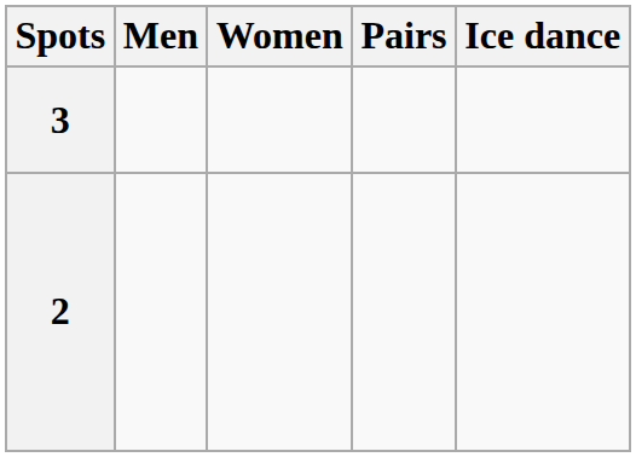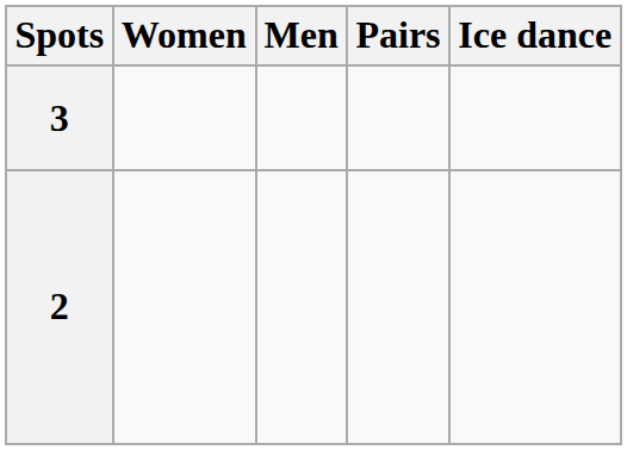columns swapped: Men <-> Women
